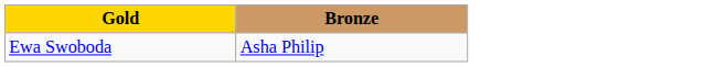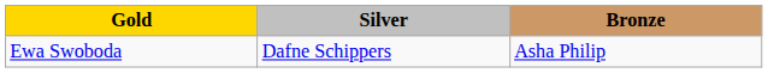+ column: Silver | Dafne Schippers
